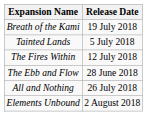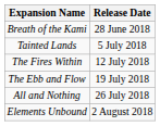Breath of the Kami | Release Date: 19 July 2018 -> 28 June 2018
The Ebb and Flow | Release Date: 28 June 2018 -> 19 July 2018
